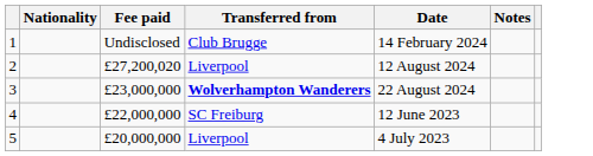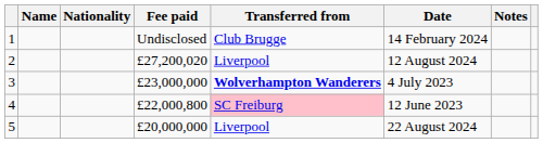+ column: Name
3 | Date: 22 August 2024 -> 4 July 2023
4 | Fee paid: £22,000,000 -> £22,000,800
4 | Transferred from: no background -> pink background
5 | Date: 4 July 2023 -> 22 August 2024
